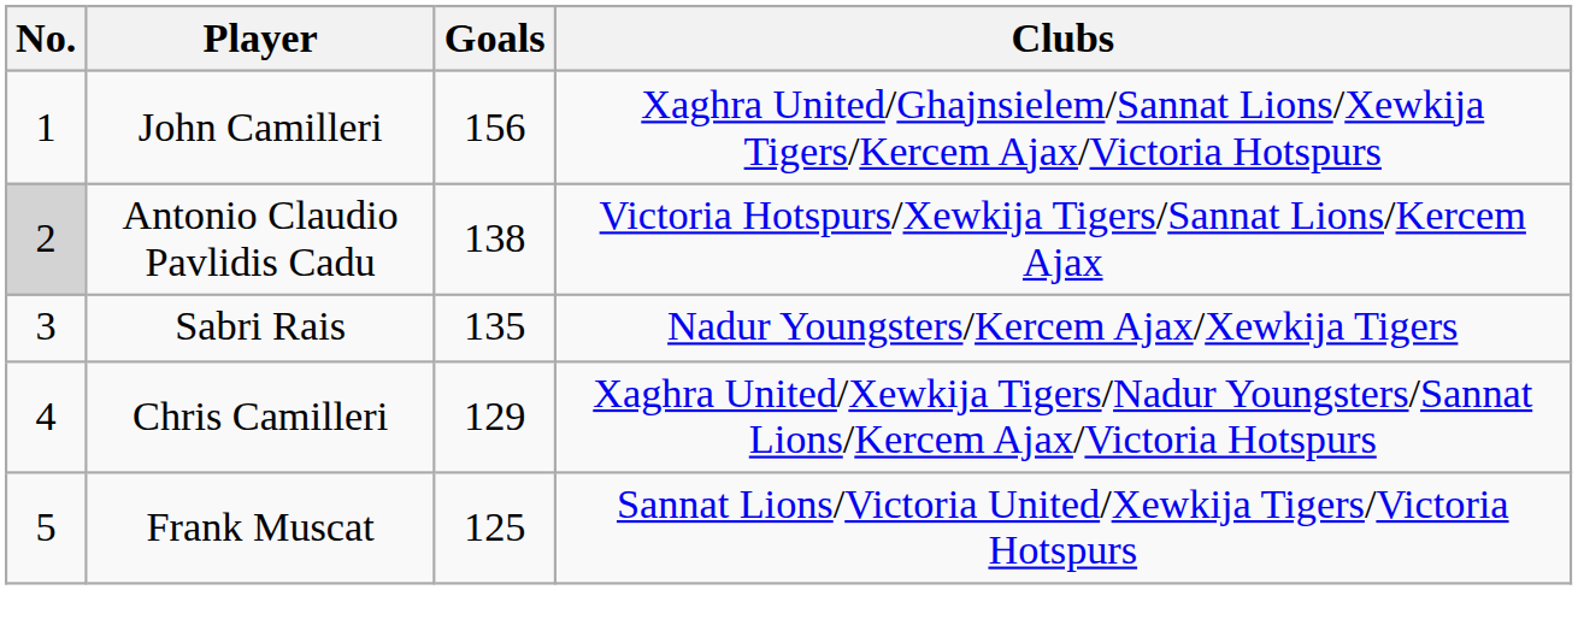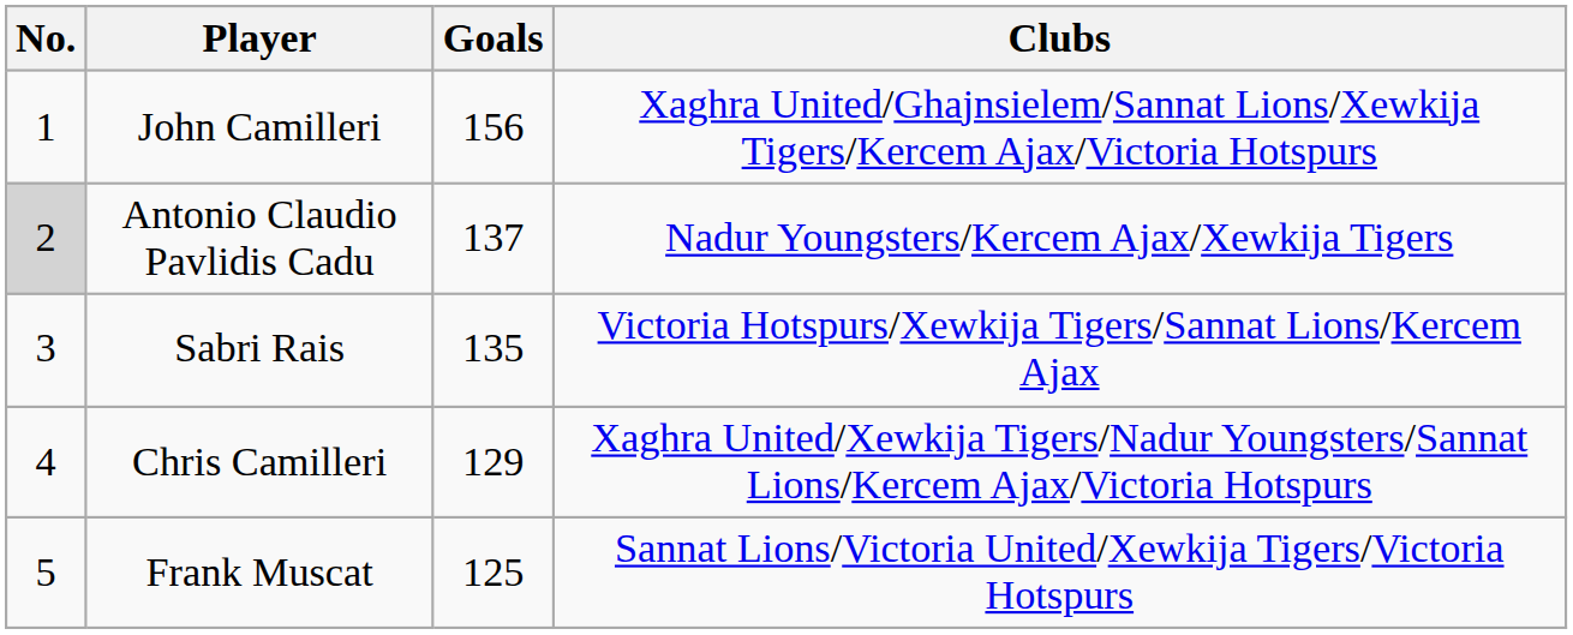Antonio Claudio Pavlidis Cadu | Goals: 138 -> 137
Antonio Claudio Pavlidis Cadu | Clubs: Victoria Hotspurs/Xewkija Tigers/Sannat Lions/Kercem Ajax -> Nadur Youngsters/Kercem Ajax/Xewkija Tigers
Sabri Rais | Clubs: Nadur Youngsters/Kercem Ajax/Xewkija Tigers -> Victoria Hotspurs/Xewkija Tigers/Sannat Lions/Kercem Ajax
